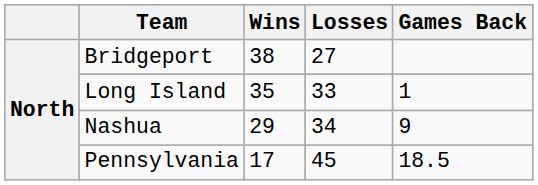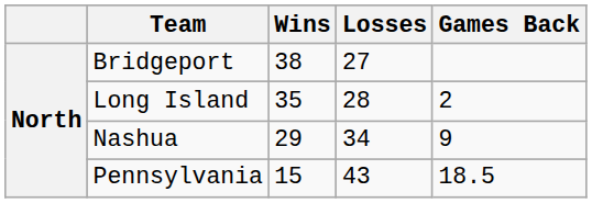Long Island | Losses: 33 -> 28
Long Island | Games Back: 1 -> 2
Pennsylvania | Wins: 17 -> 15
Pennsylvania | Losses: 45 -> 43
